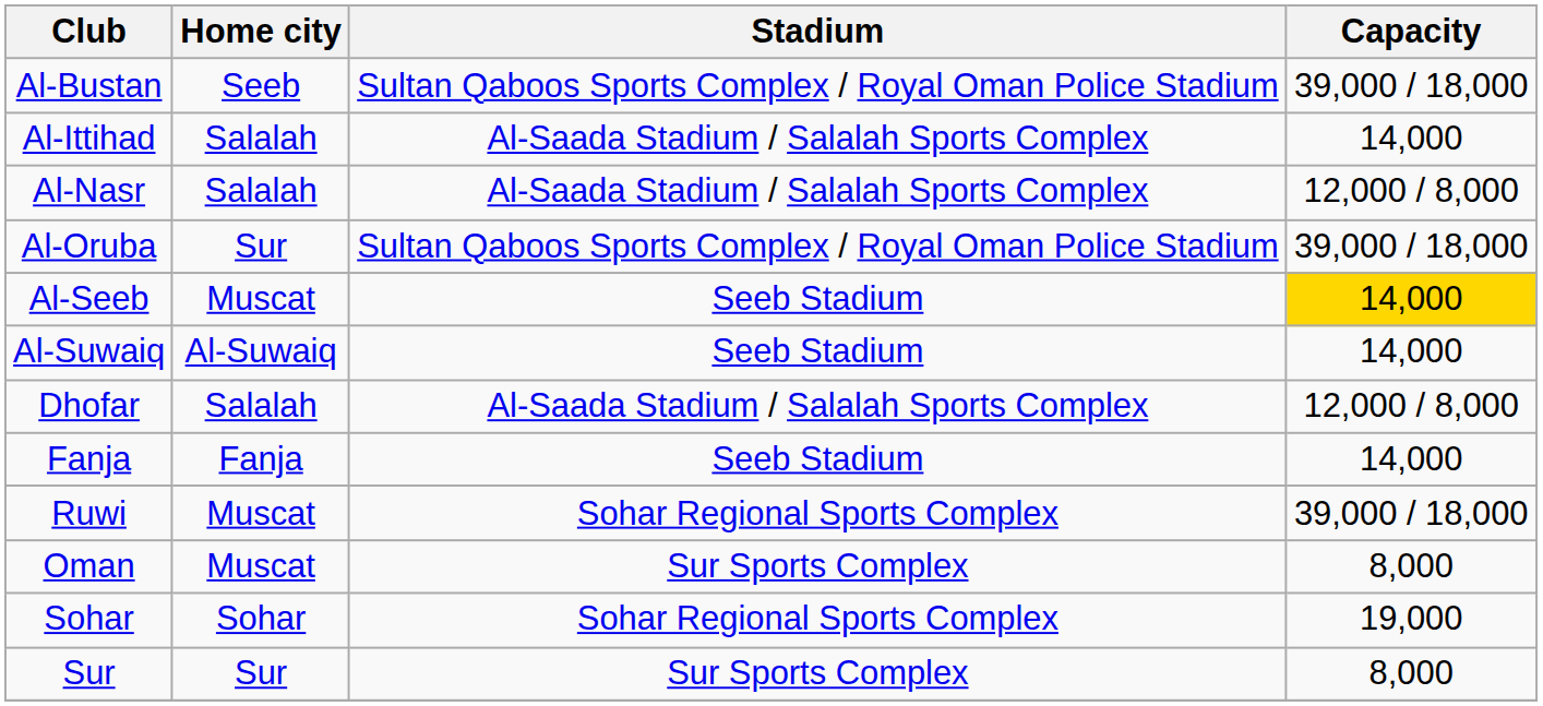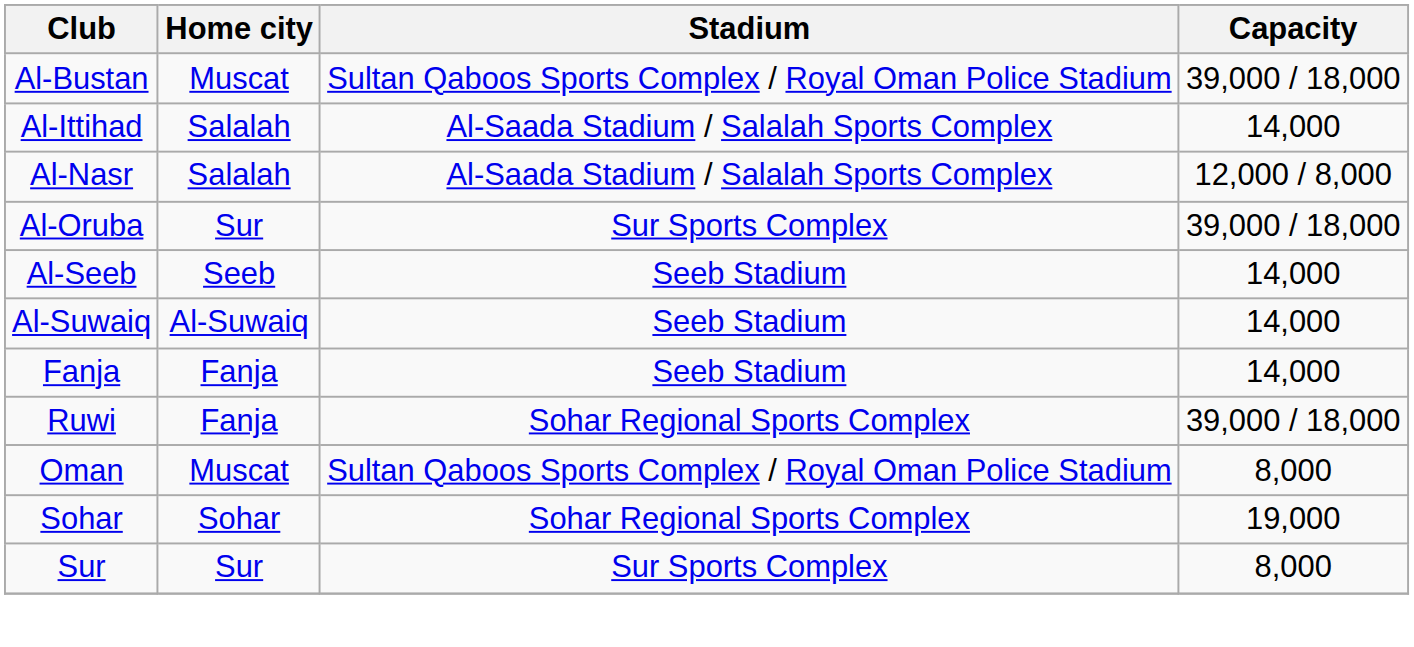Al-Bustan | Home city: Seeb -> Muscat
Al-Oruba | Stadium: Sultan Qaboos Sports Complex / Royal Oman Police Stadium -> Sur Sports Complex
Al-Seeb | Home city: Muscat -> Seeb
Al-Seeb | Capacity: gold background -> no background
- row: Dhofar | Salalah | Al-Saada Stadium / Salalah Sports Complex | 12,000 / 8,000
Ruwi | Home city: Muscat -> Fanja
Oman | Stadium: Sur Sports Complex -> Sultan Qaboos Sports Complex / Royal Oman Police Stadium
